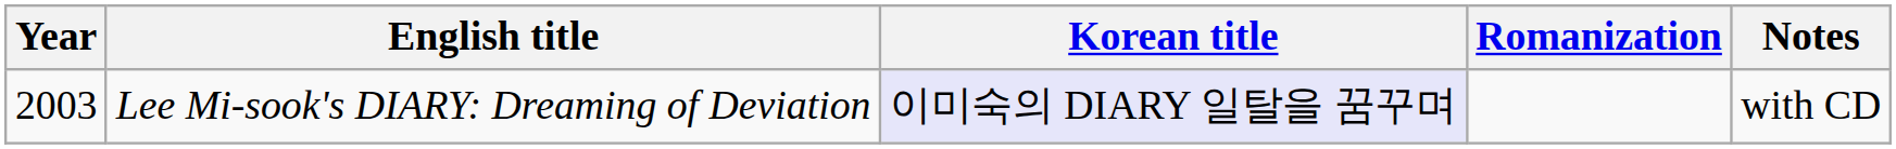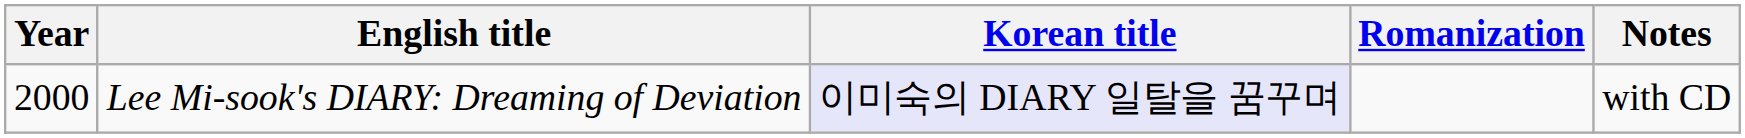Lee Mi-sook's DIARY: Dreaming of Deviation | Year: 2003 -> 2000
